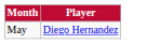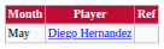+ column: Ref
